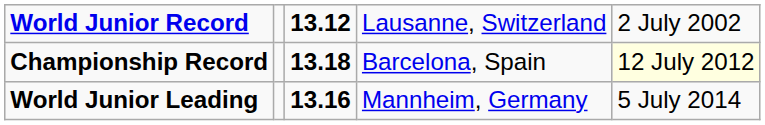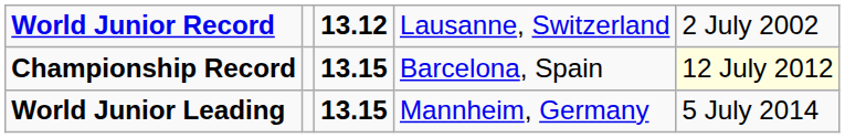Championship Record | column 3: 13.18 -> 13.15
World Junior Leading | column 3: 13.16 -> 13.15
